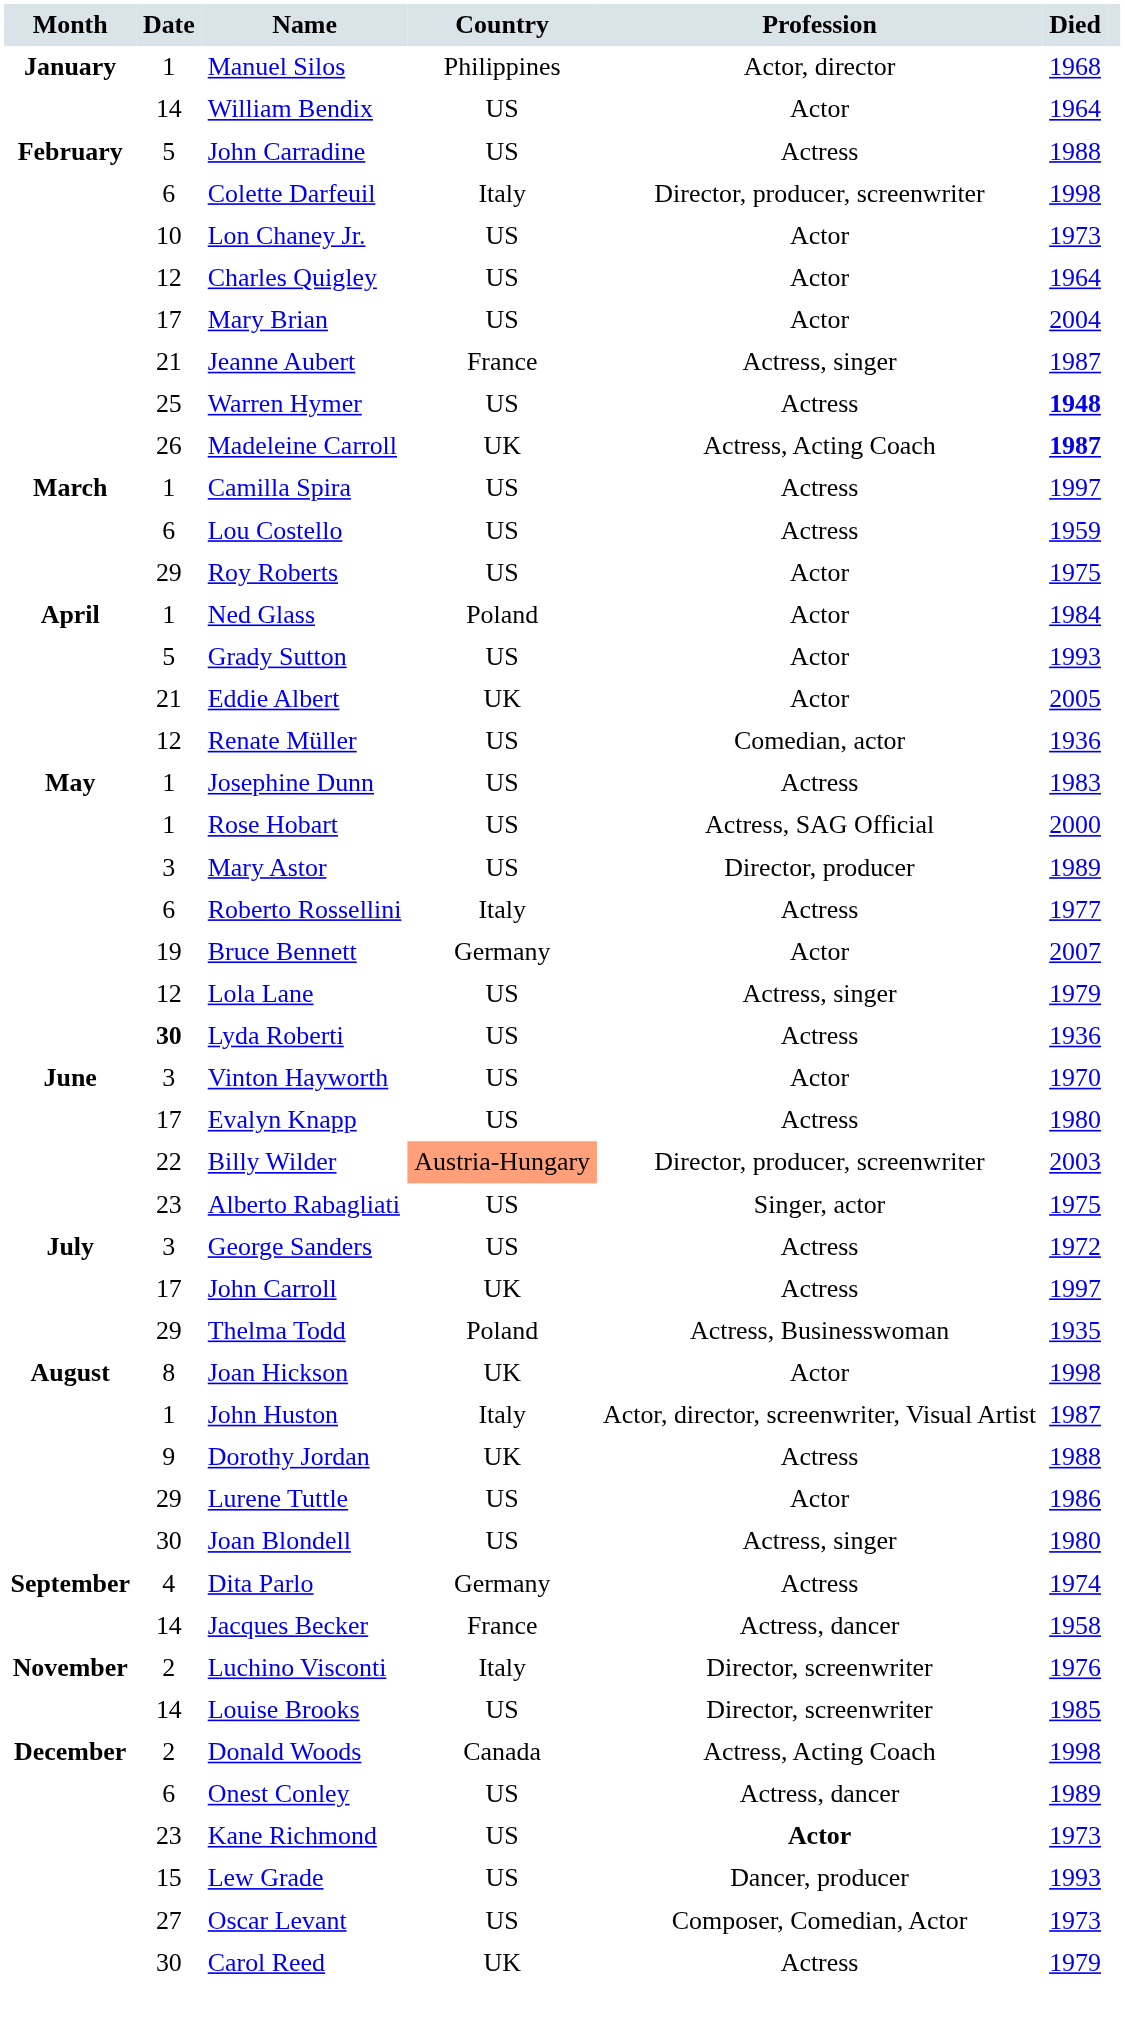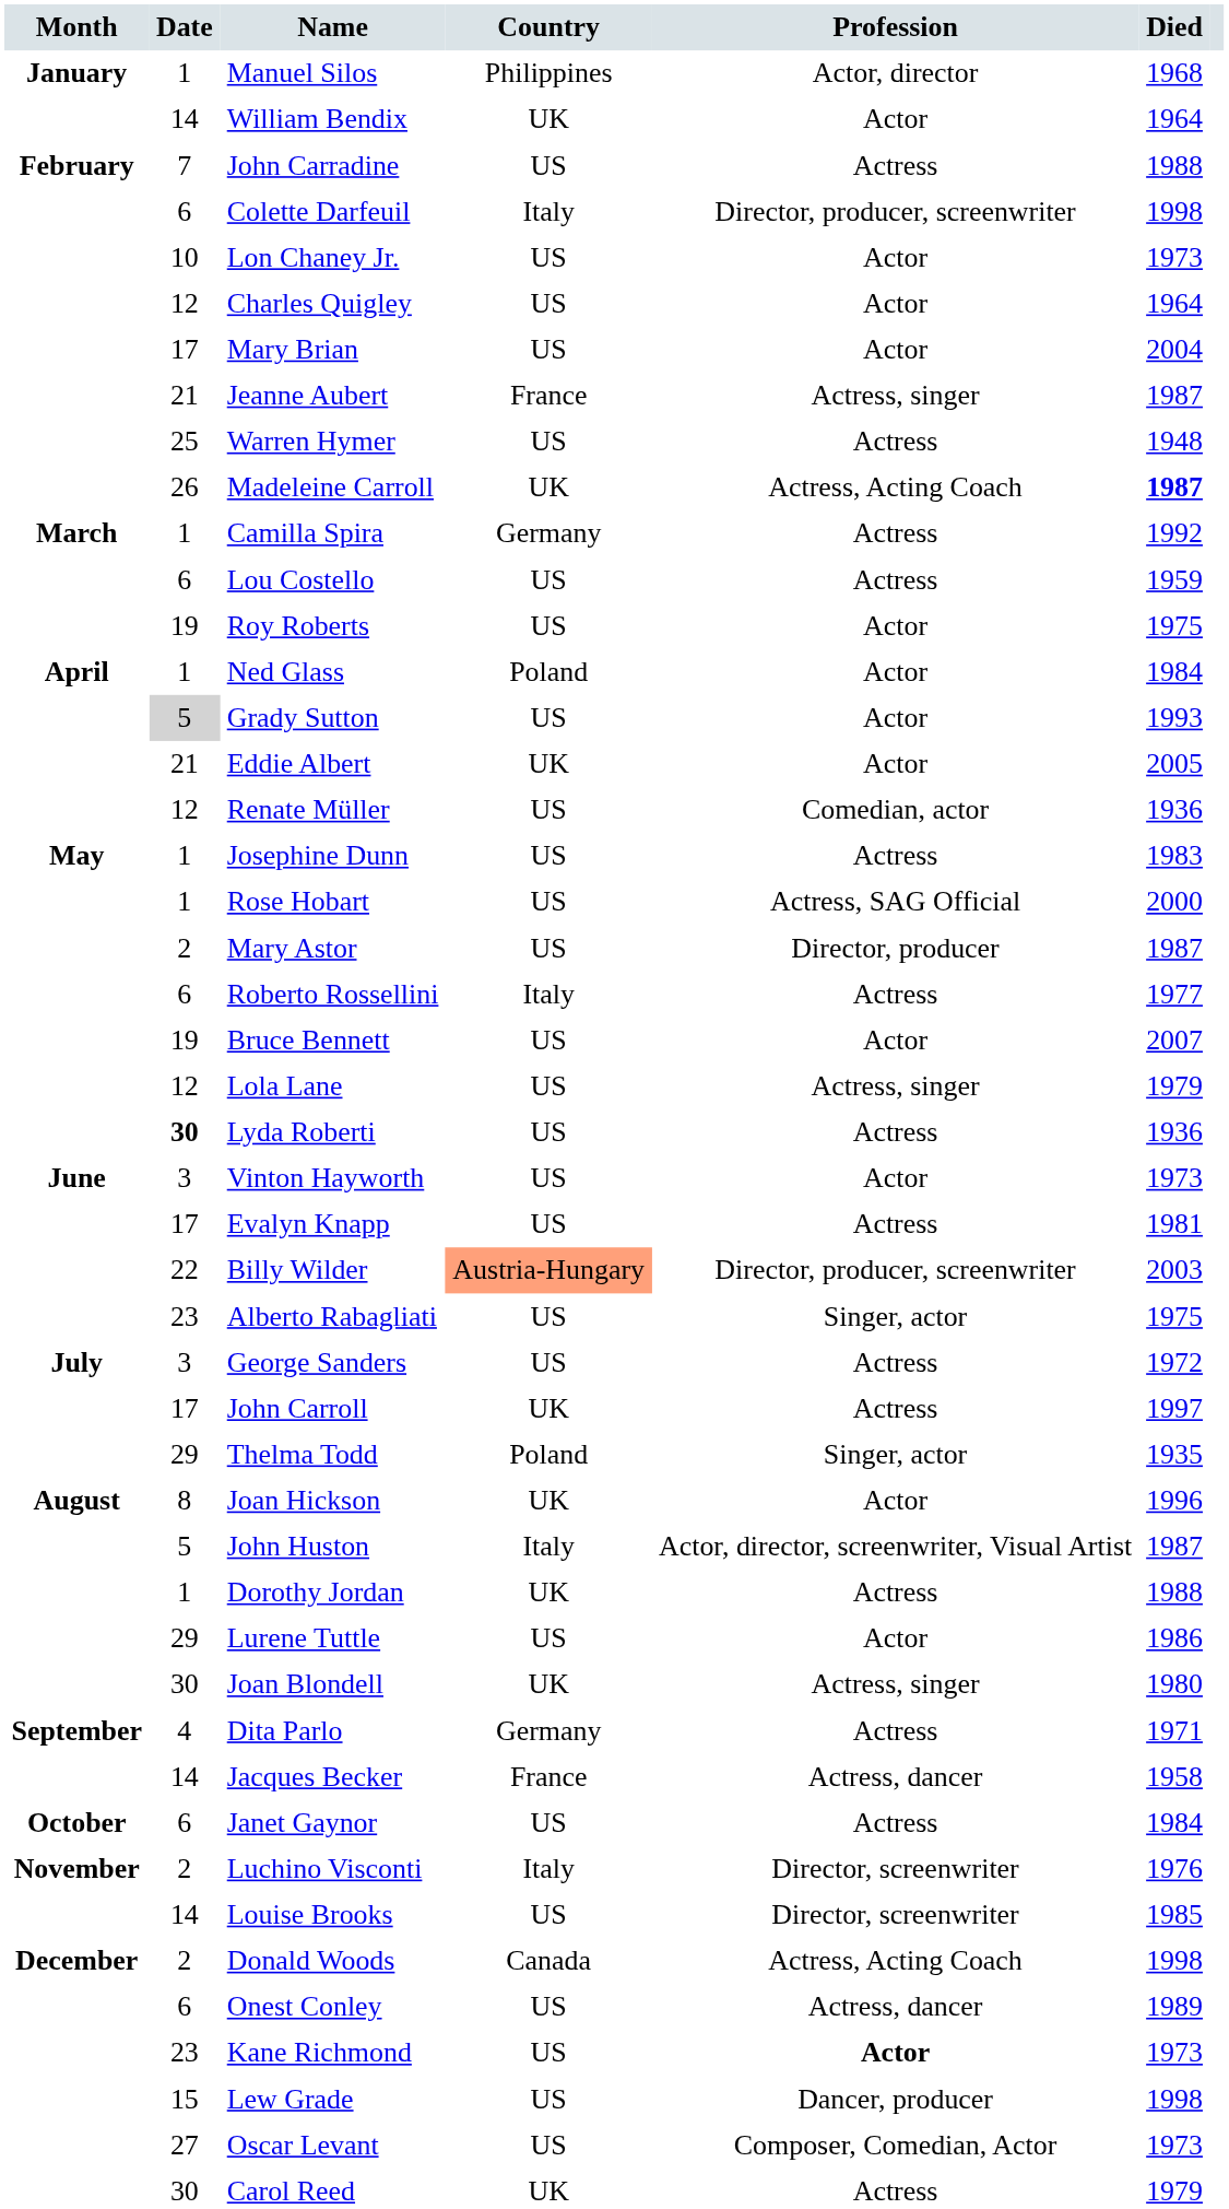William Bendix | Country: US -> UK
John Carradine | Date: 5 -> 7
Warren Hymer | Died: bold -> normal
Camilla Spira | Country: US -> Germany
Camilla Spira | Died: 1997 -> 1992
Roy Roberts | Date: 29 -> 19
Grady Sutton | Date: no background -> lightgrey background
Mary Astor | Date: 3 -> 2
Mary Astor | Died: 1989 -> 1987
Bruce Bennett | Country: Germany -> US
Vinton Hayworth | Died: 1970 -> 1973
Evalyn Knapp | Died: 1980 -> 1981
Thelma Todd | Profession: Actress, Businesswoman -> Singer, actor
Joan Hickson | Died: 1998 -> 1996
John Huston | Date: 1 -> 5
Dorothy Jordan | Date: 9 -> 1
Joan Blondell | Country: US -> UK
Dita Parlo | Died: 1974 -> 1971
+ row: October | 6 | Janet Gaynor | US | Actress | 1984
Lew Grade | Died: 1993 -> 1998
